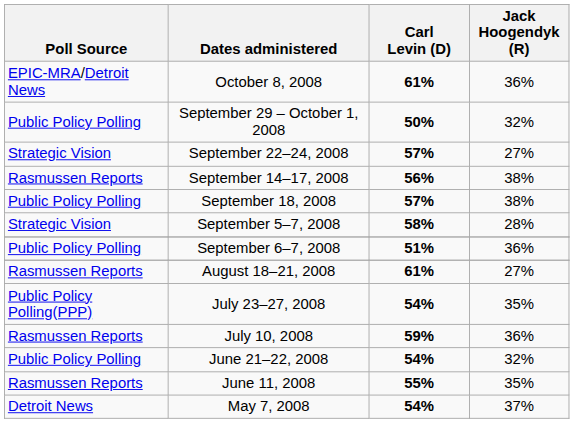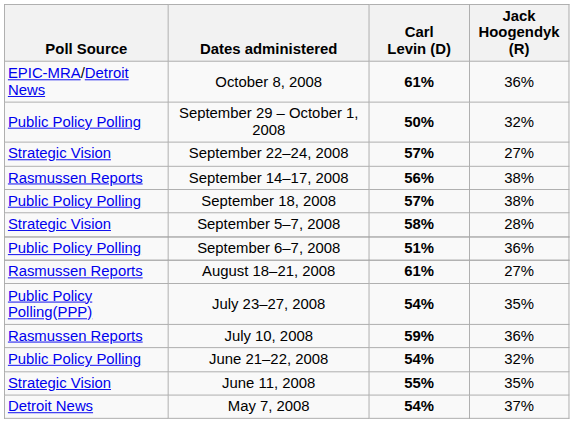June 11, 2008 | Poll Source: Rasmussen Reports -> Strategic Vision
